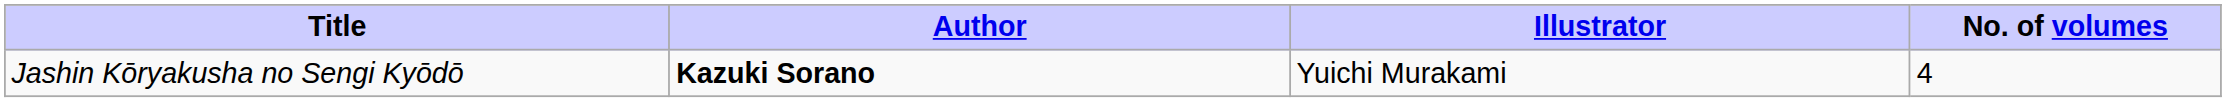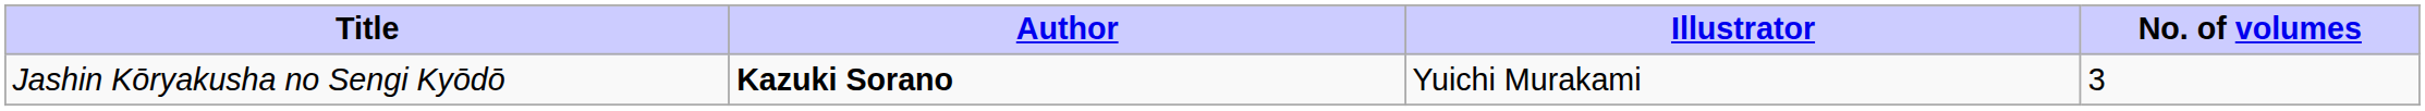Jashin Kōryakusha no Sengi Kyōdō | No. of volumes: 4 -> 3
